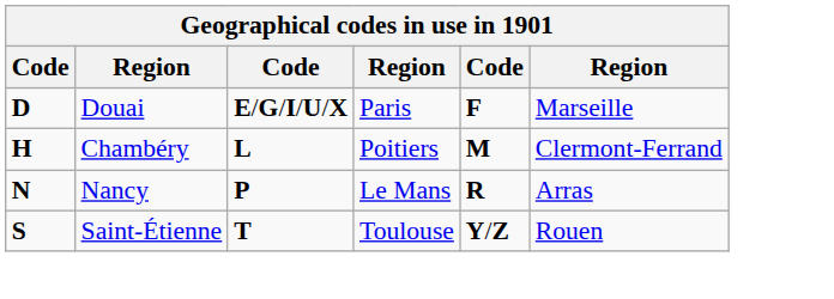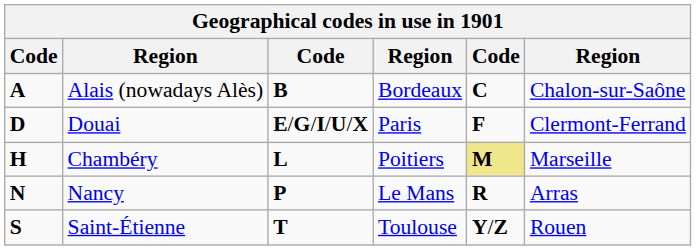+ row: A | Alais (nowadays Alès) | B | Bordeaux | C | Chalon-sur-Saône
Douai | column 6: Marseille -> Clermont-Ferrand
Chambéry | column 5: no background -> khaki background
Chambéry | column 6: Clermont-Ferrand -> Marseille
